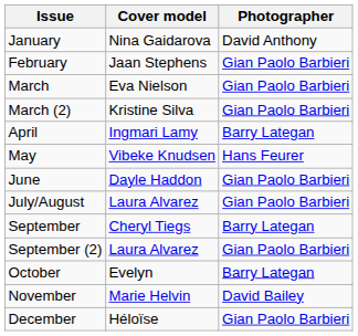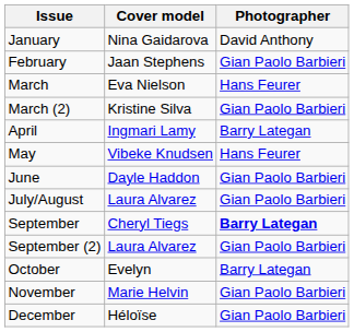March | Photographer: Gian Paolo Barbieri -> Hans Feurer
September | Photographer: normal -> bold
November | Photographer: David Bailey -> Gian Paolo Barbieri
